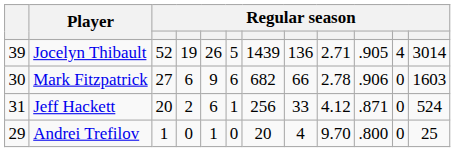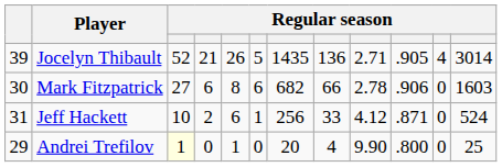Jocelyn Thibault | column 4: 19 -> 21
Jocelyn Thibault | column 7: 1439 -> 1435
Mark Fitzpatrick | column 5: 9 -> 8
Jeff Hackett | column 3: 20 -> 10
Andrei Trefilov | column 3: no background -> lightyellow background
Andrei Trefilov | column 9: 9.70 -> 9.90
